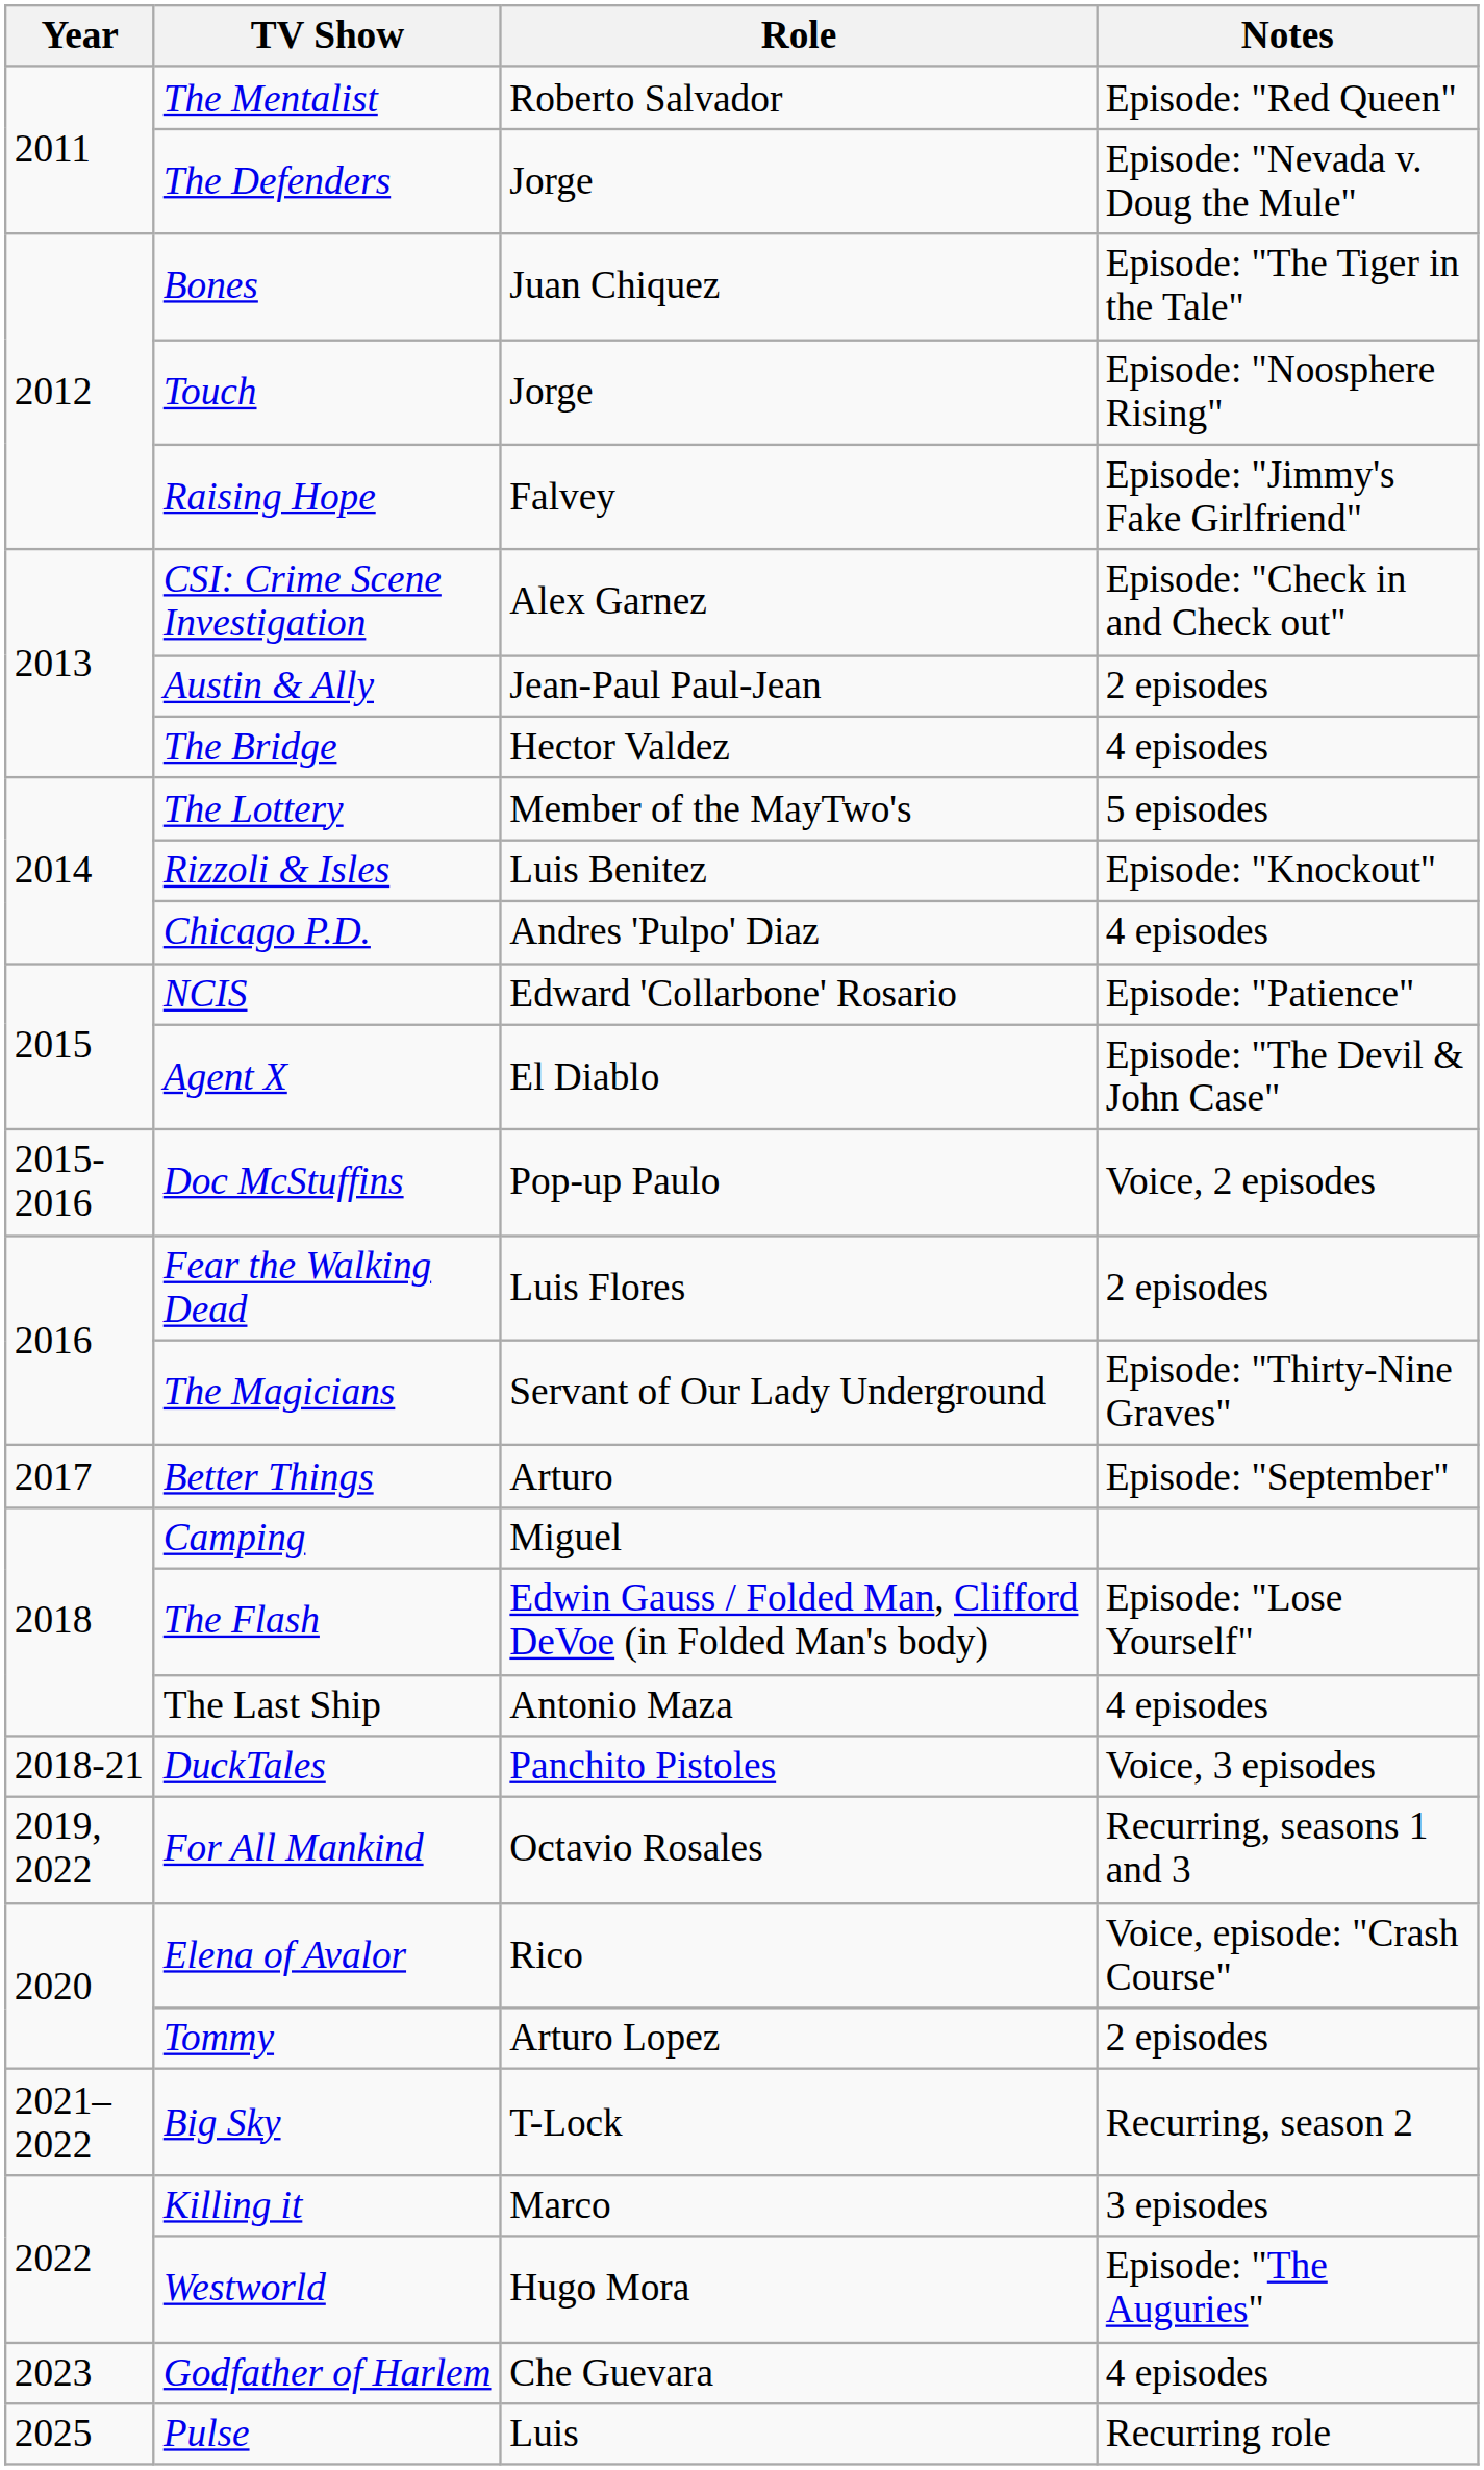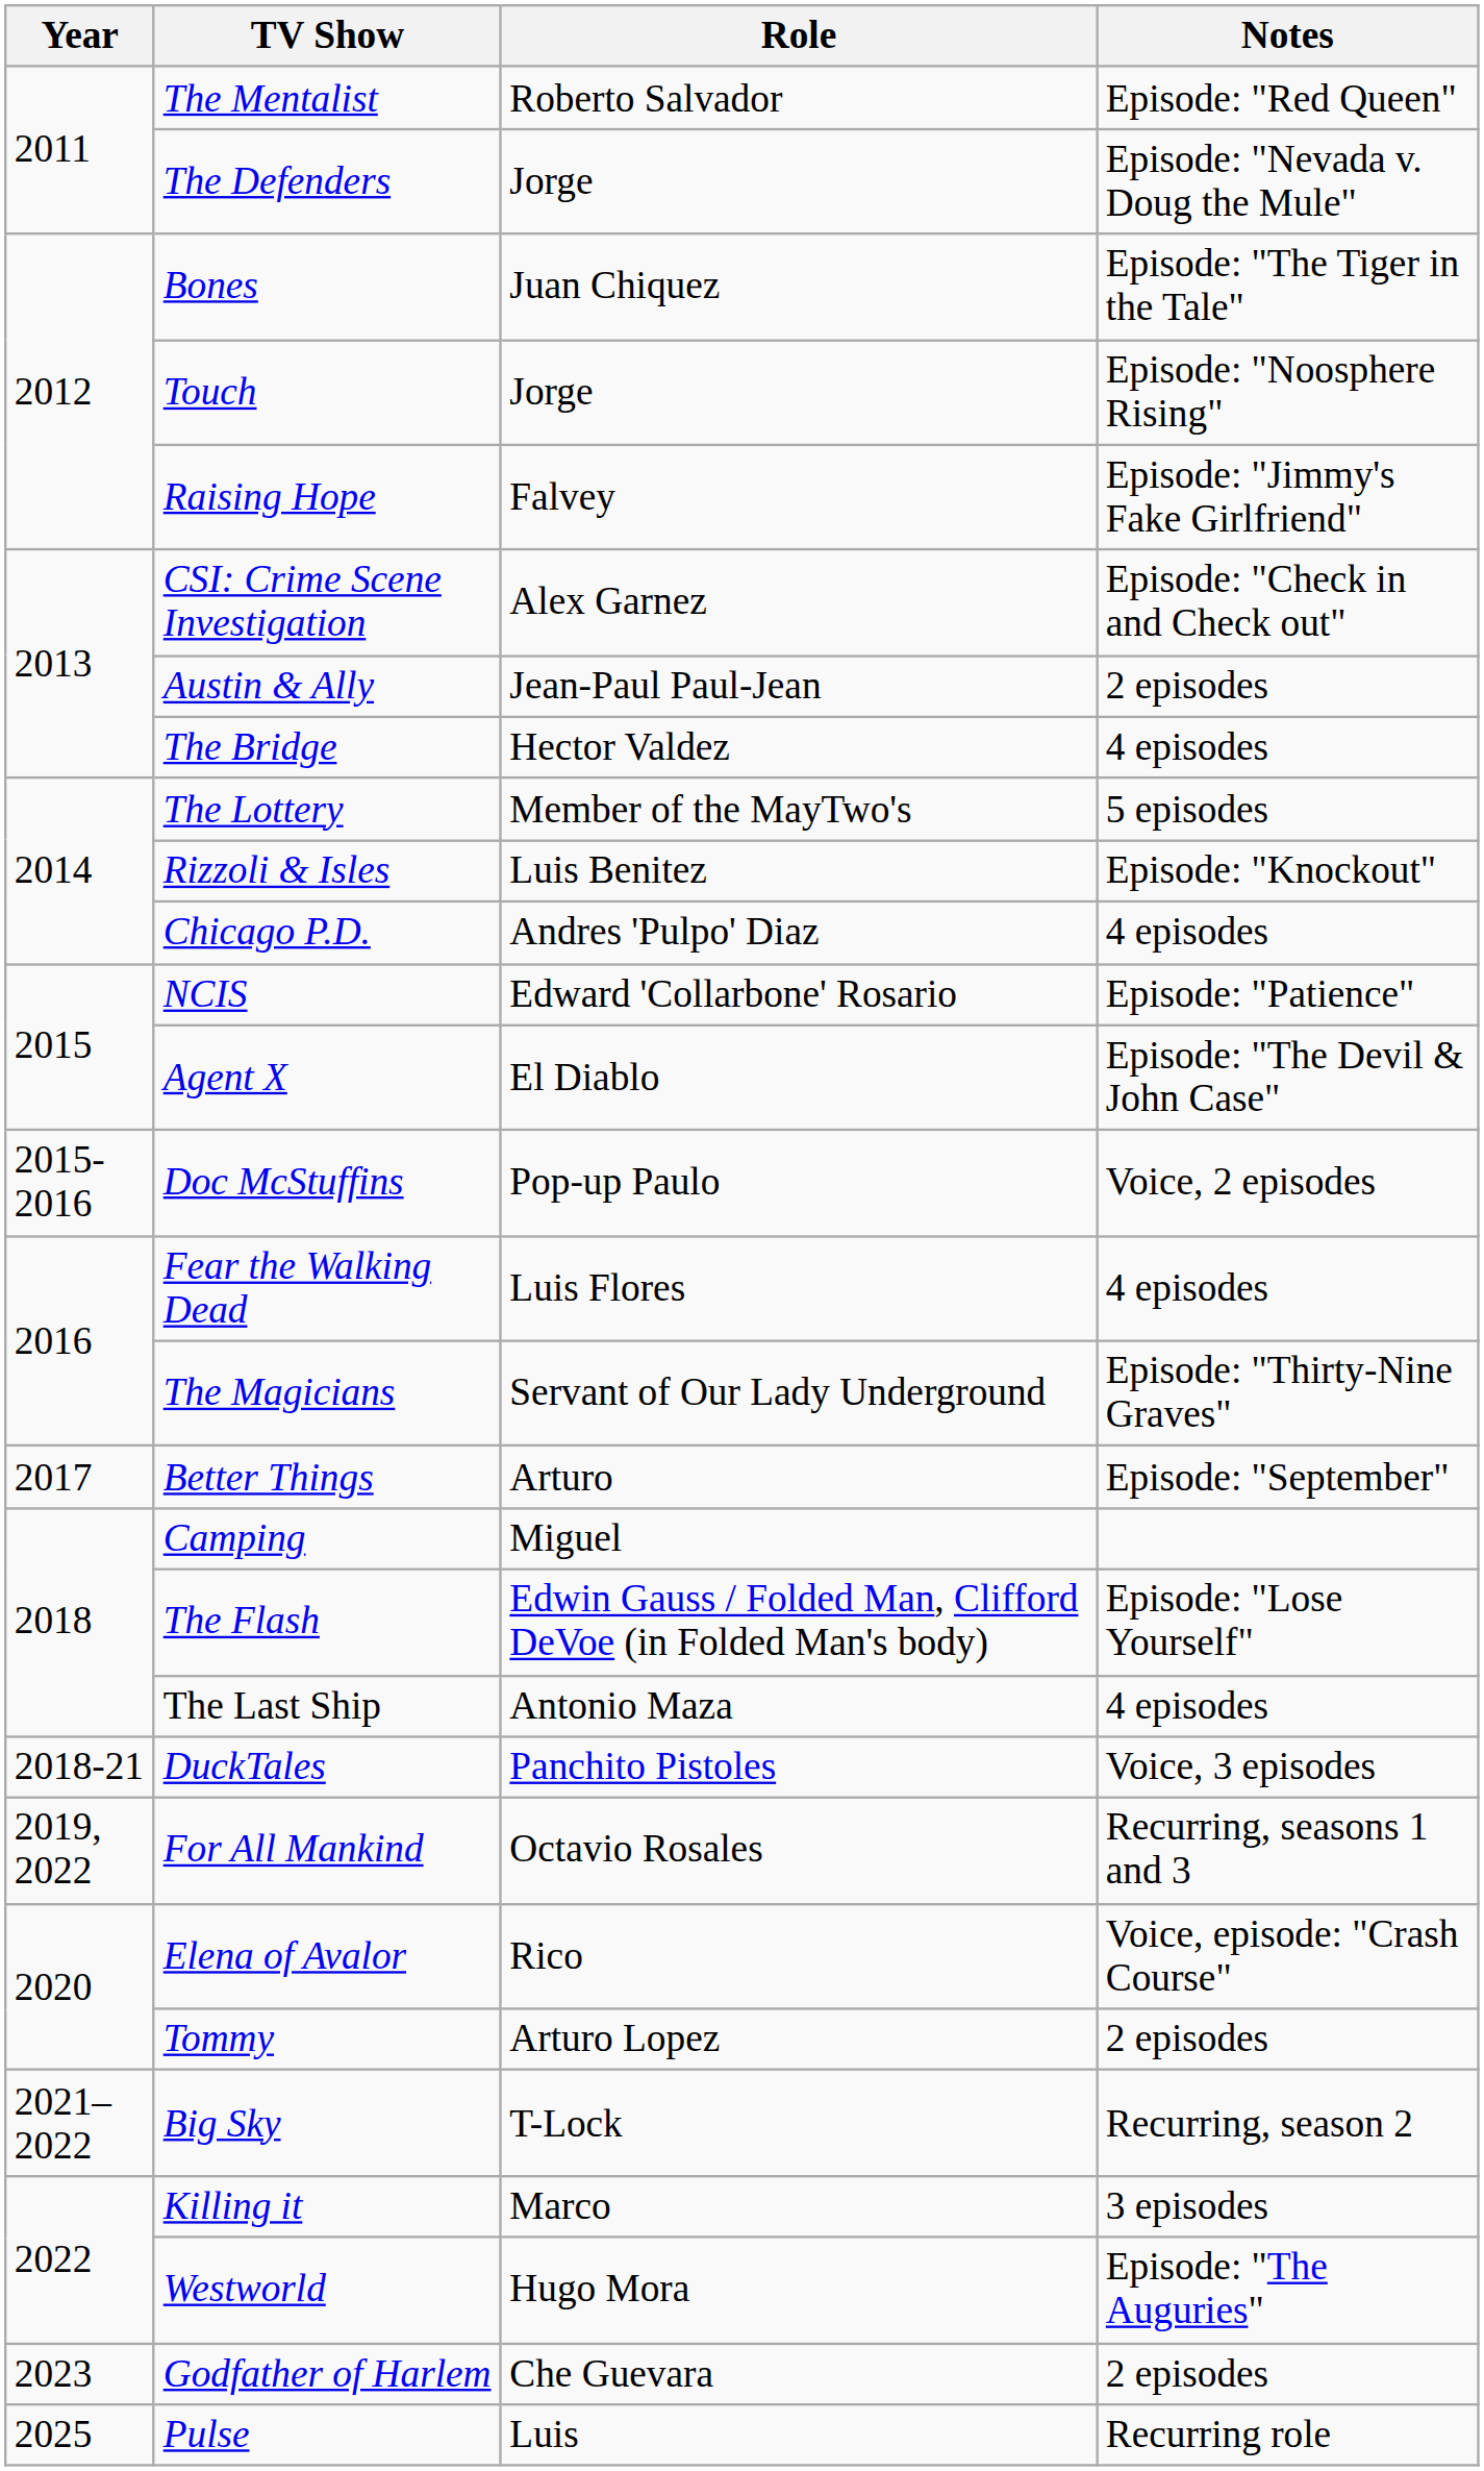Fear the Walking Dead | Notes: 2 episodes -> 4 episodes
Godfather of Harlem | Notes: 4 episodes -> 2 episodes
